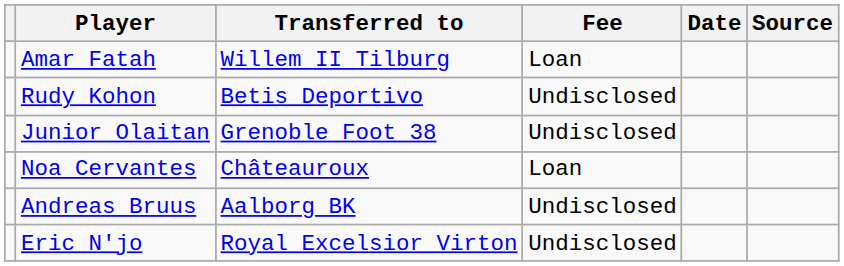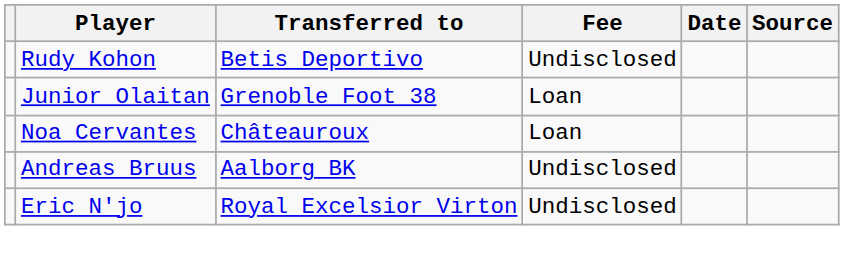- row: Amar Fatah | Willem II Tilburg | Loan
Junior Olaitan | Fee: Undisclosed -> Loan
